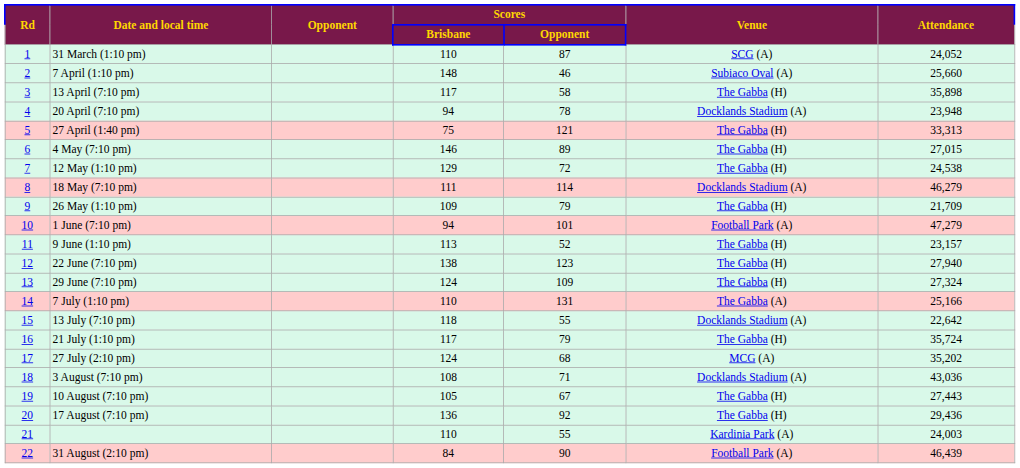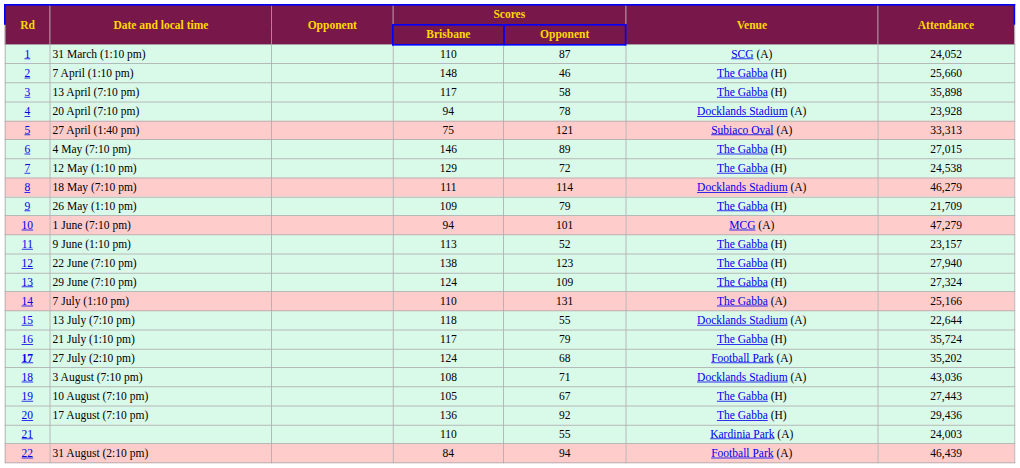7 April (1:10 pm) | Venue: Subiaco Oval (A) -> The Gabba (H)
20 April (7:10 pm) | Attendance: 23,948 -> 23,928
27 April (1:40 pm) | Venue: The Gabba (H) -> Subiaco Oval (A)
1 June (7:10 pm) | Venue: Football Park (A) -> MCG (A)
13 July (7:10 pm) | Attendance: 22,642 -> 22,644
27 July (2:10 pm) | Rd: normal -> bold
27 July (2:10 pm) | Venue: MCG (A) -> Football Park (A)
31 August (2:10 pm) | Scores / Opponent: 90 -> 94
